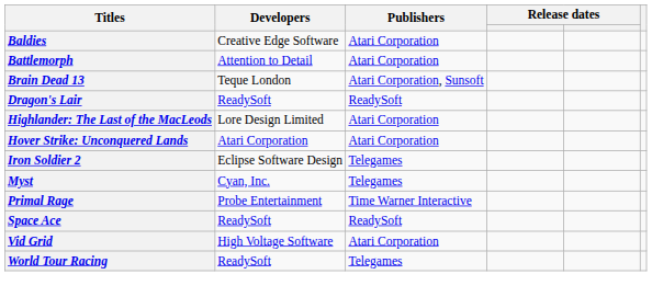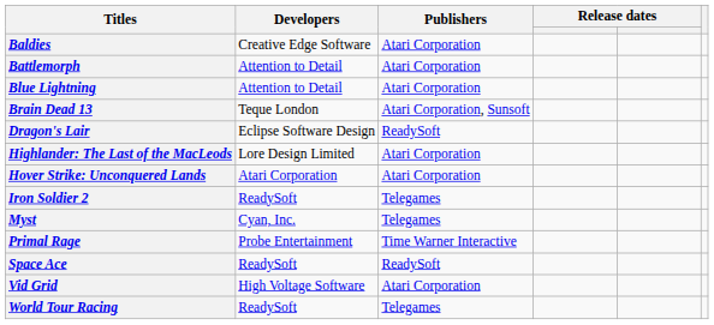+ row: Blue Lightning | Attention to Detail | Atari Corporation
Dragon's Lair | Developers: ReadySoft -> Eclipse Software Design
Iron Soldier 2 | Developers: Eclipse Software Design -> ReadySoft
